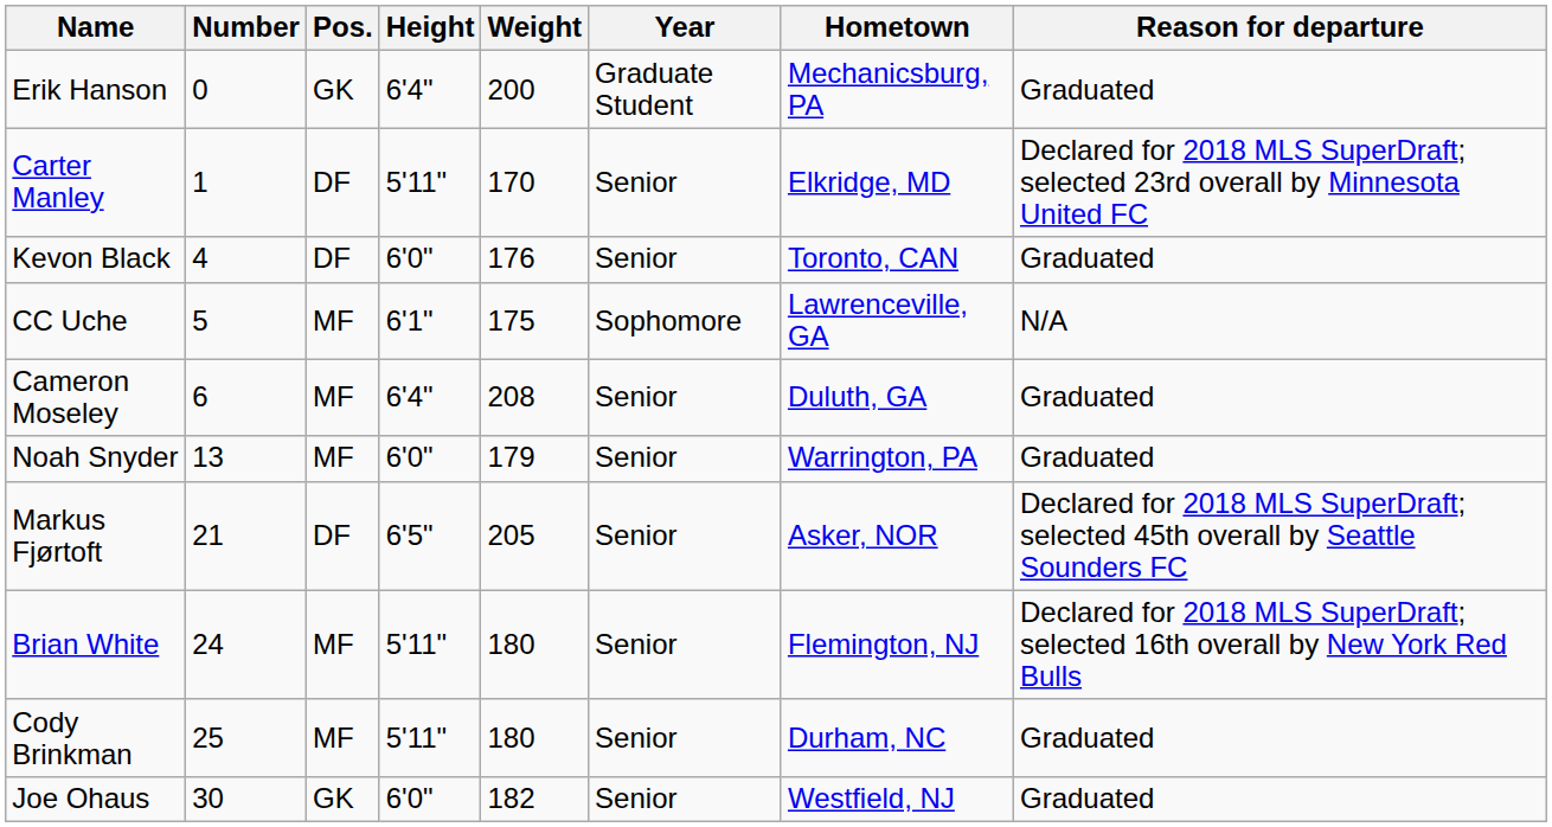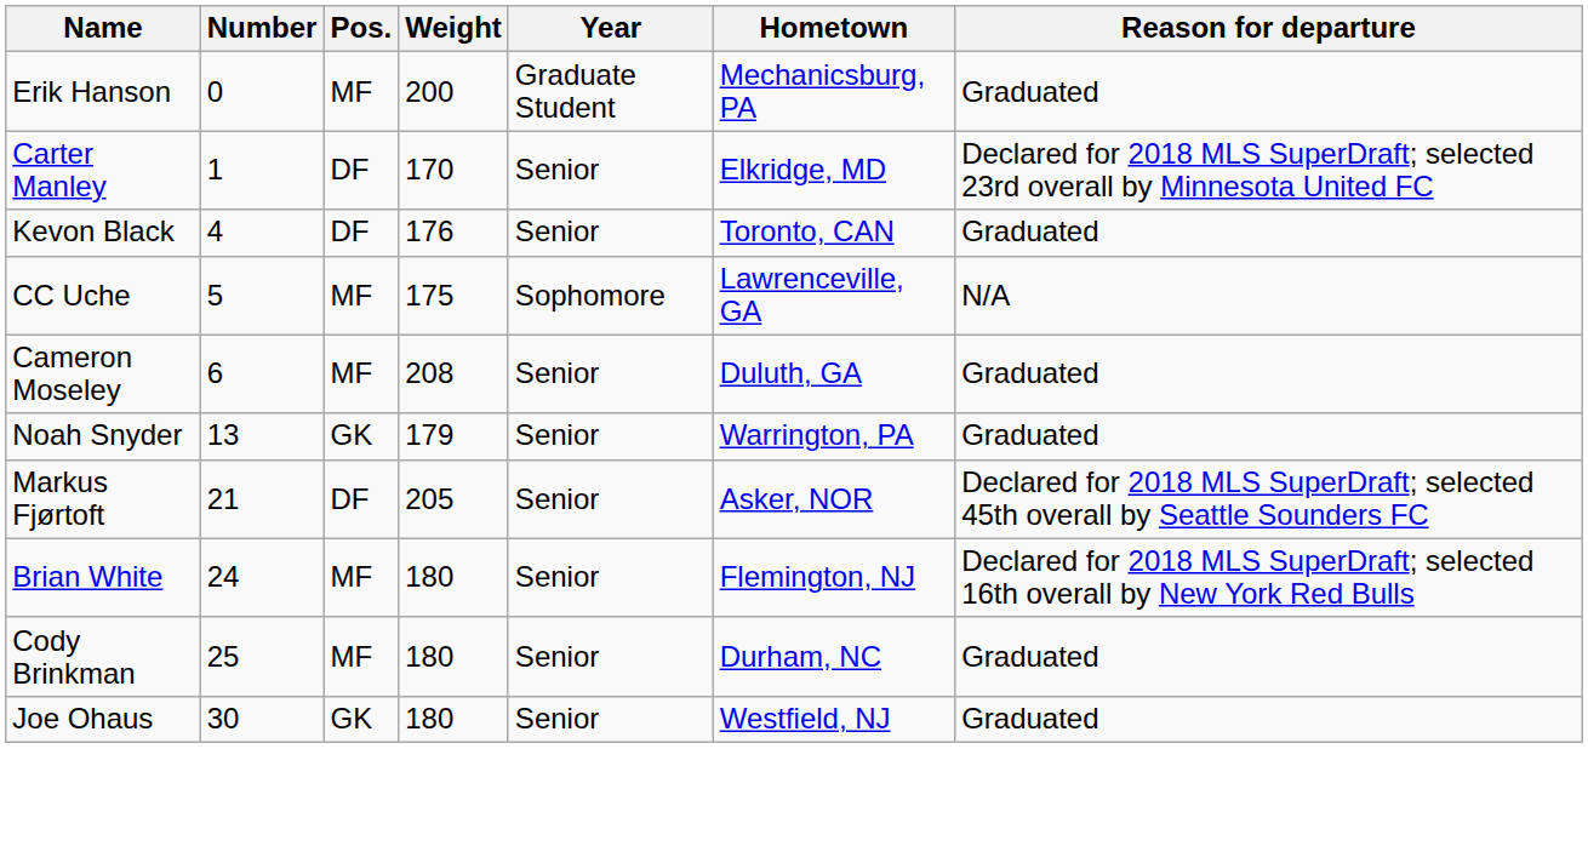- column: Height | 6'4" | 5'11" | 6'0" | 6'1" | 6'4" | 6'0" | 6'5" | 5'11" | 5'11" | 6'0"
Erik Hanson | Pos.: GK -> MF
Noah Snyder | Pos.: MF -> GK
Joe Ohaus | Weight: 182 -> 180
